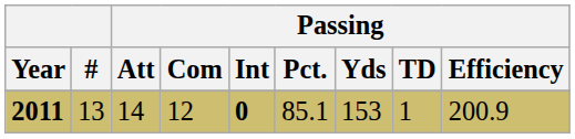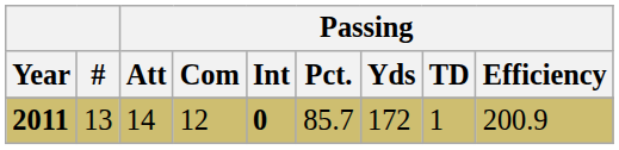2011 | Passing / Pct.: 85.1 -> 85.7
2011 | Passing / Yds: 153 -> 172
